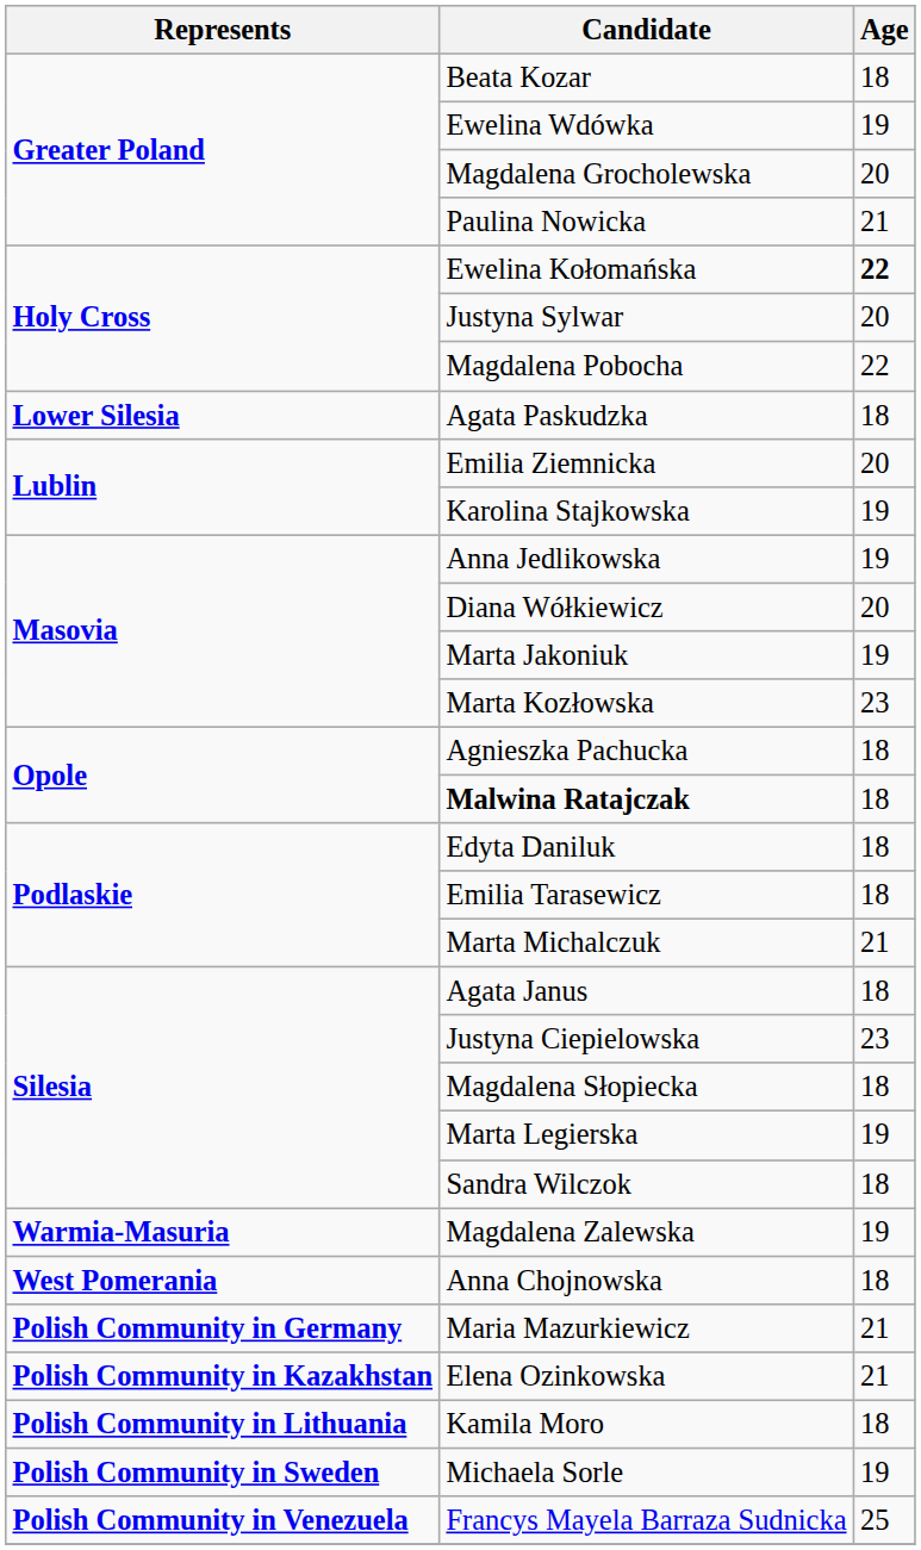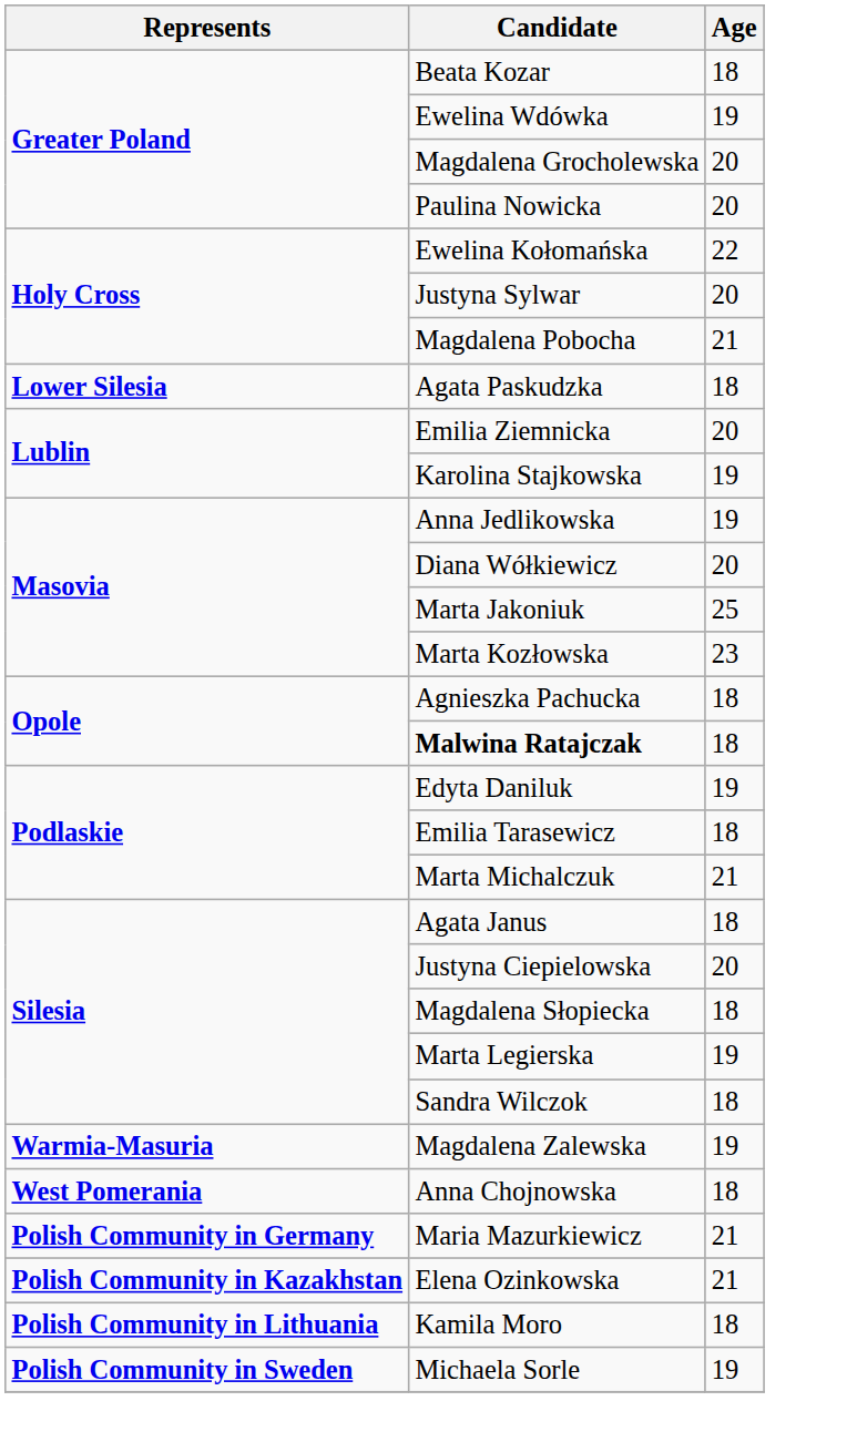Paulina Nowicka | Age: 21 -> 20
Ewelina Kołomańska | Age: bold -> normal
Magdalena Pobocha | Age: 22 -> 21
Marta Jakoniuk | Age: 19 -> 25
Edyta Daniluk | Age: 18 -> 19
Justyna Ciepielowska | Age: 23 -> 20
- row: Polish Community in Venezuela | Francys Mayela Barraza Sudnicka | 25
